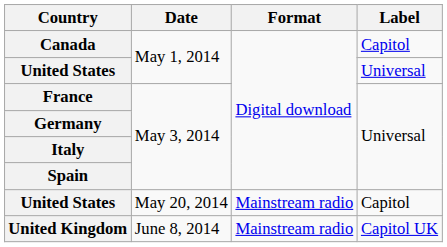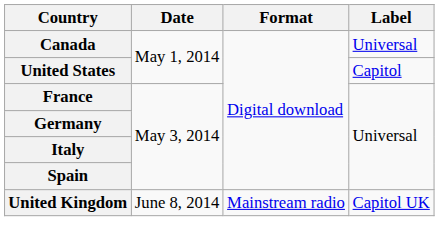Canada | Label: Capitol -> Universal
United States / May 1, 2014 | Label: Universal -> Capitol
- row: United States | May 20, 2014 | Mainstream radio | Capitol
